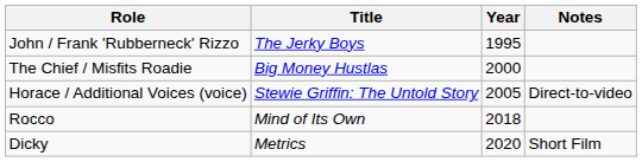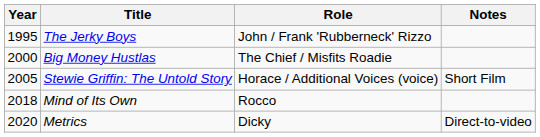columns swapped: Year <-> Role
Stewie Griffin: The Untold Story | Notes: Direct-to-video -> Short Film
Metrics | Notes: Short Film -> Direct-to-video
